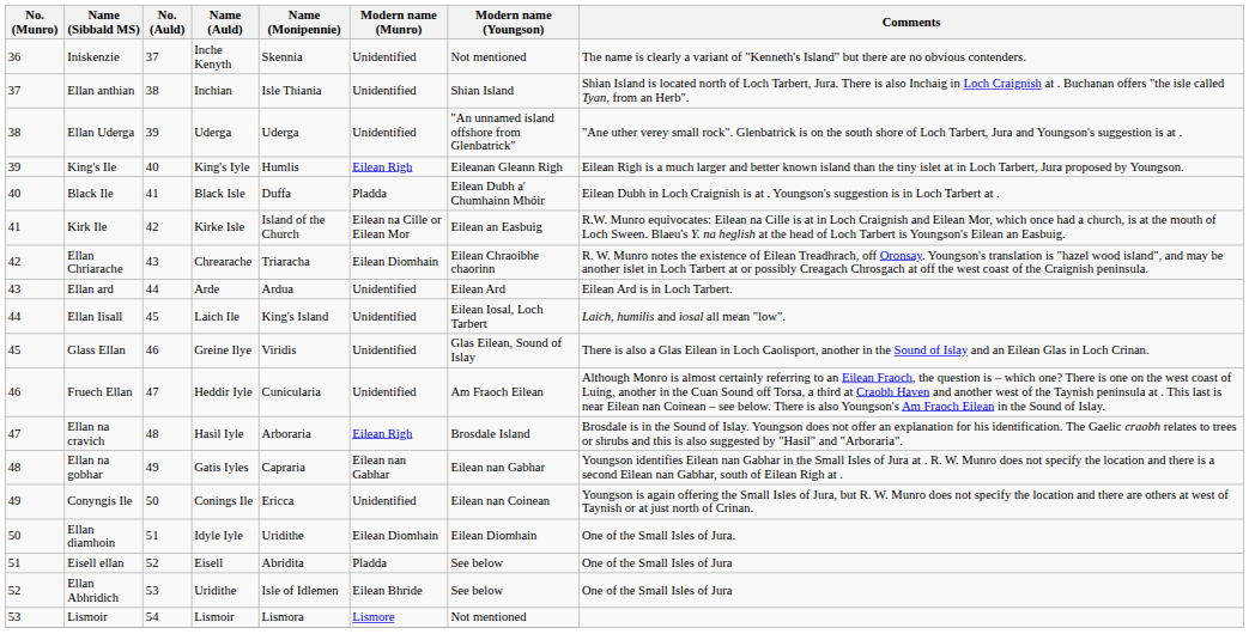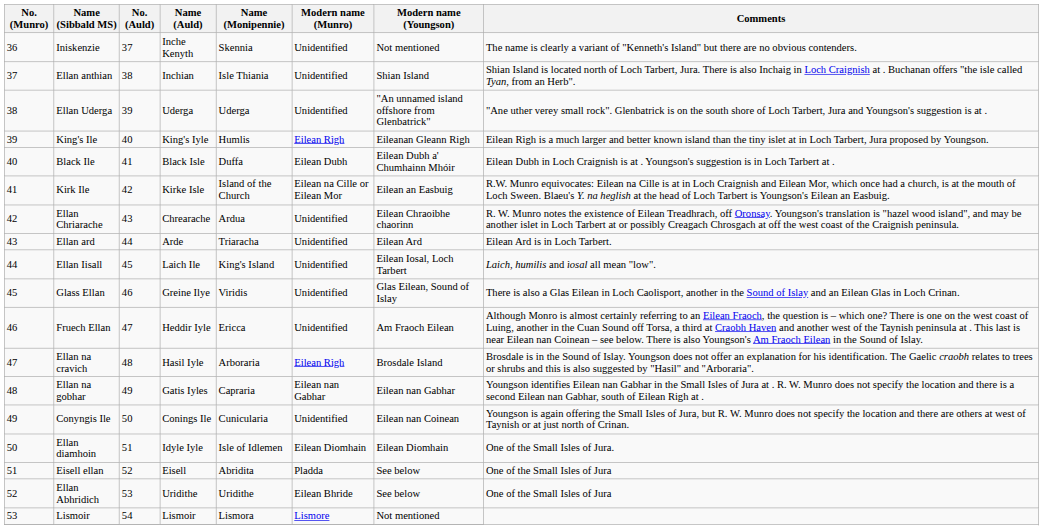Black Ile | Modern name (Munro): Pladda -> Eilean Dubh
Ellan Chriarache | Name (Monipennie): Triaracha -> Ardua
Ellan Chriarache | Modern name (Munro): Eilean Diomhain -> Unidentified
Ellan ard | Name (Monipennie): Ardua -> Triaracha
Fruech Ellan | Name (Monipennie): Cunicularia -> Ericca
Conyngis Ile | Name (Monipennie): Ericca -> Cunicularia
Ellan diamhoin | Name (Monipennie): Uridithe -> Isle of Idlemen
Ellan Abhridich | Name (Monipennie): Isle of Idlemen -> Uridithe
